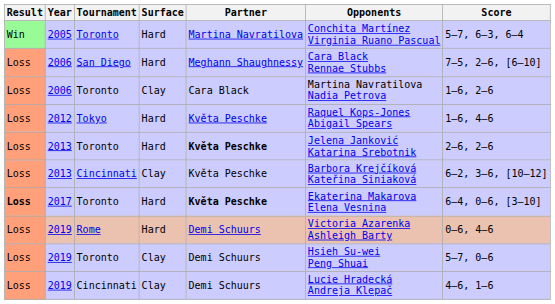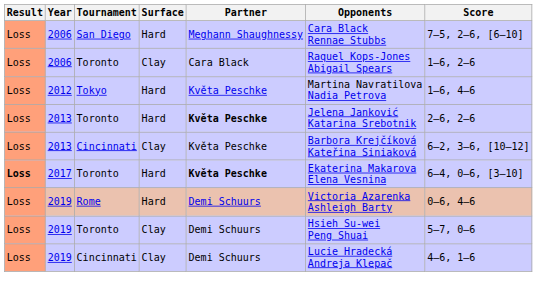- row: Win | 2005 | Toronto | Hard | Martina Navratilova | Conchita Martínez Virginia Ruano Pascual | 5–7, 6–3, 6–4
2006 / Toronto | Opponents: Martina Navratilova Nadia Petrova -> Raquel Kops-Jones Abigail Spears
2012 | Opponents: Raquel Kops-Jones Abigail Spears -> Martina Navratilova Nadia Petrova
